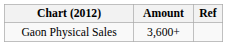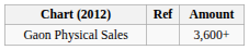columns swapped: Amount <-> Ref
